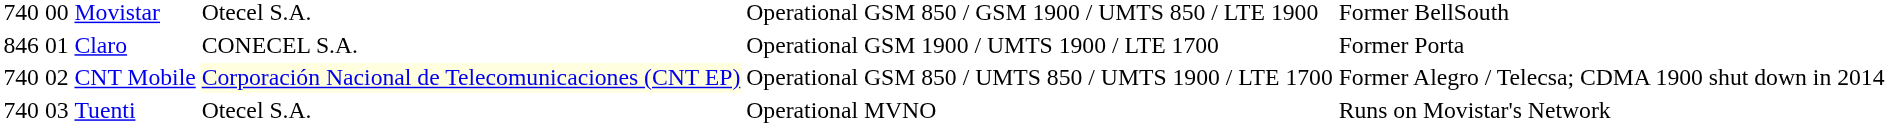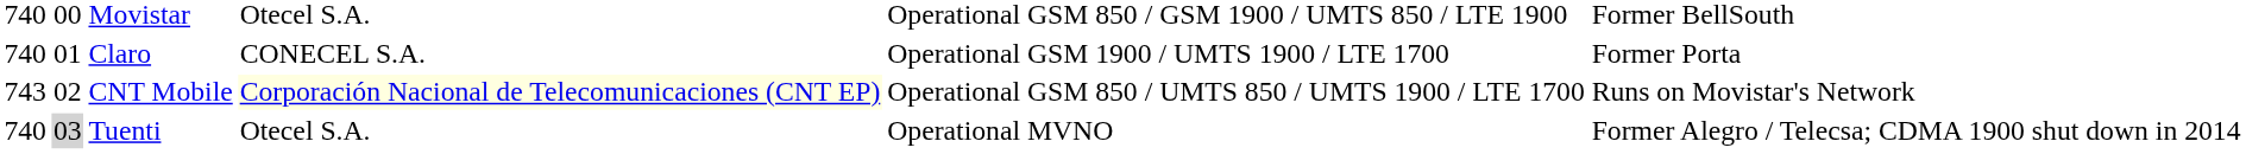Claro | column 1: 846 -> 740
CNT Mobile | column 1: 740 -> 743
CNT Mobile | column 7: Former Alegro / Telecsa; CDMA 1900 shut down in 2014 -> Runs on Movistar's Network
Tuenti | column 2: no background -> lightgrey background
Tuenti | column 7: Runs on Movistar's Network -> Former Alegro / Telecsa; CDMA 1900 shut down in 2014
